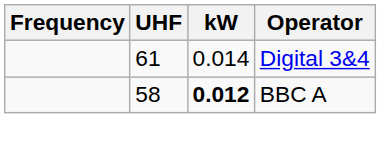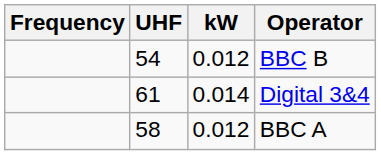+ row: 54 | 0.012 | BBC B
BBC A | kW: bold -> normal
